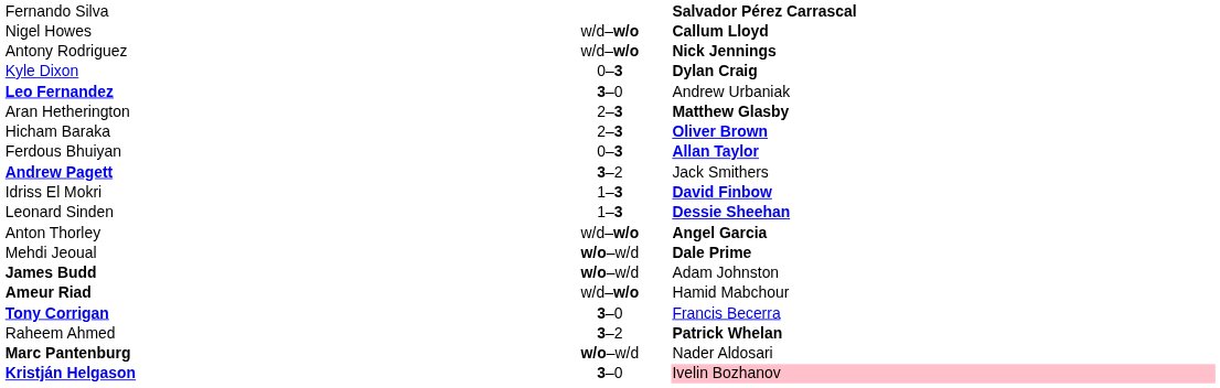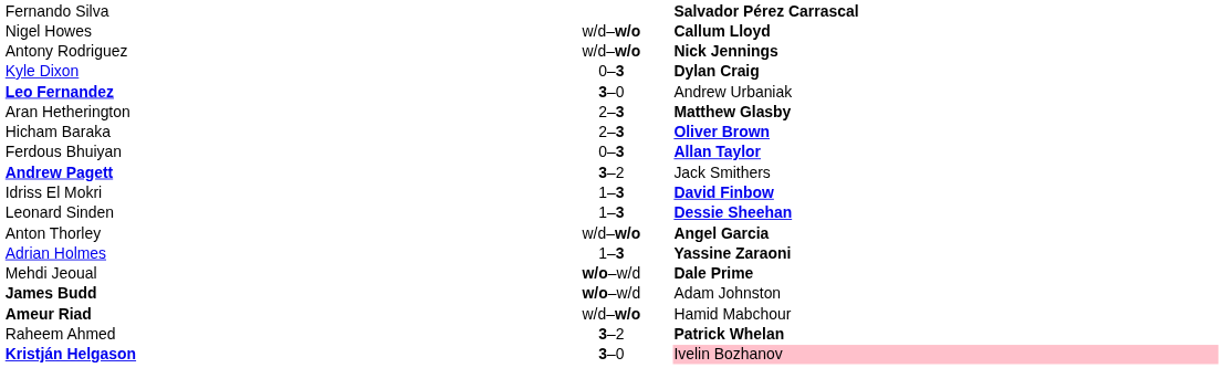+ row: Adrian Holmes | 1–3 | Yassine Zaraoni
- row: Tony Corrigan | 3–0 | Francis Becerra
- row: Marc Pantenburg | w/o–w/d | Nader Aldosari
